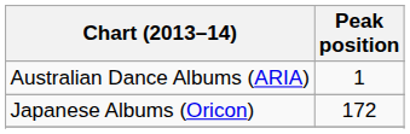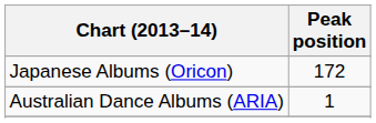rows swapped: Australian Dance Albums (ARIA) <-> Japanese Albums (Oricon)
